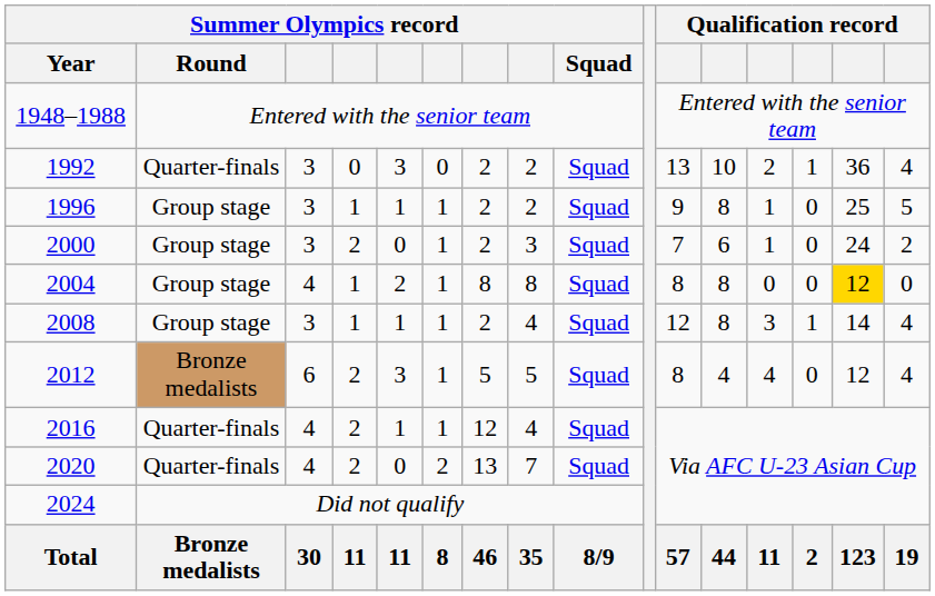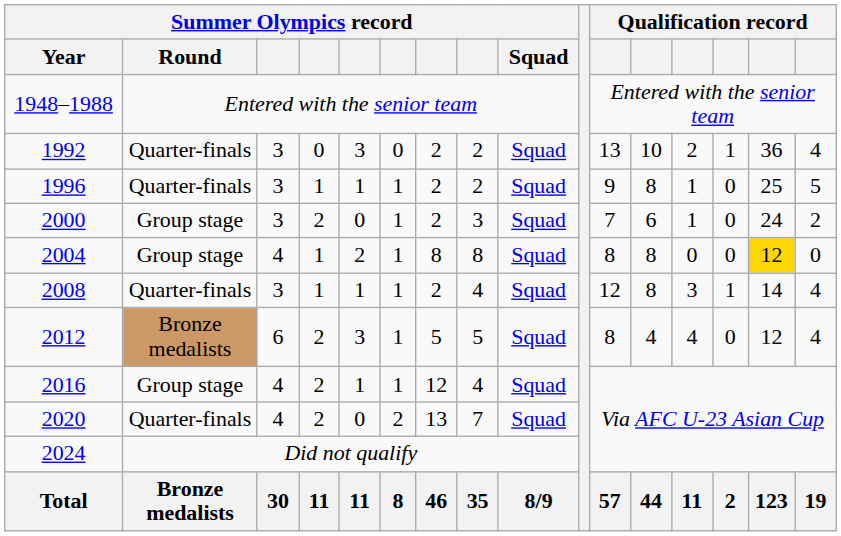1996 | Summer Olympics record / Round: Group stage -> Quarter-finals
2008 | Summer Olympics record / Round: Group stage -> Quarter-finals
2016 | Summer Olympics record / Round: Quarter-finals -> Group stage
